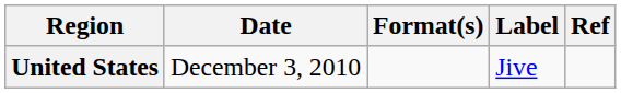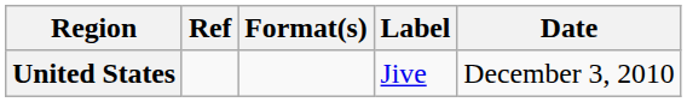columns swapped: Date <-> Ref
